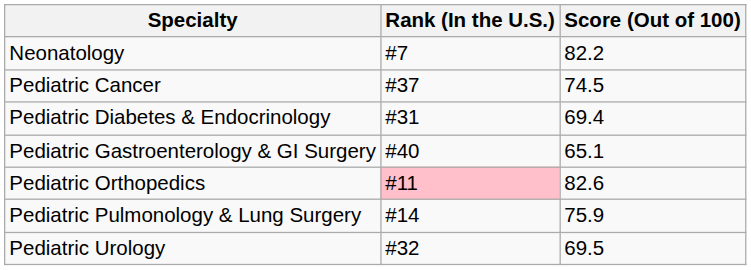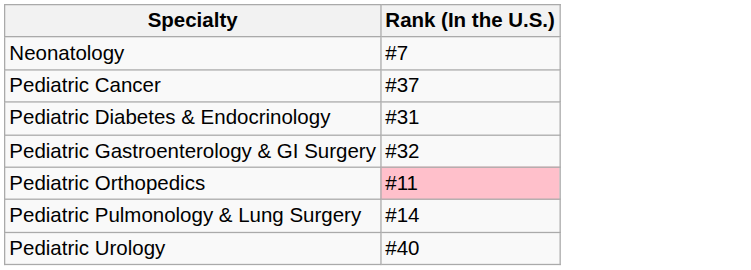- column: Score (Out of 100) | 82.2 | 74.5 | 69.4 | 65.1 | 82.6 | 75.9 | 69.5
Pediatric Gastroenterology & GI Surgery | Rank (In the U.S.): #40 -> #32
Pediatric Urology | Rank (In the U.S.): #32 -> #40
